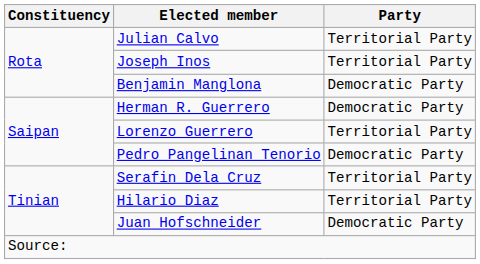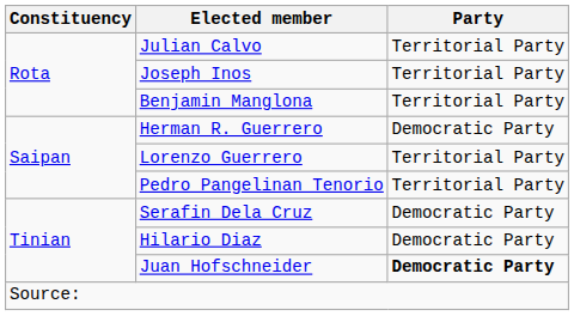Benjamin Manglona | Party: Democratic Party -> Territorial Party
Pedro Pangelinan Tenorio | Party: Democratic Party -> Territorial Party
Serafin Dela Cruz | Party: Territorial Party -> Democratic Party
Hilario Diaz | Party: Territorial Party -> Democratic Party
Juan Hofschneider | Party: normal -> bold
